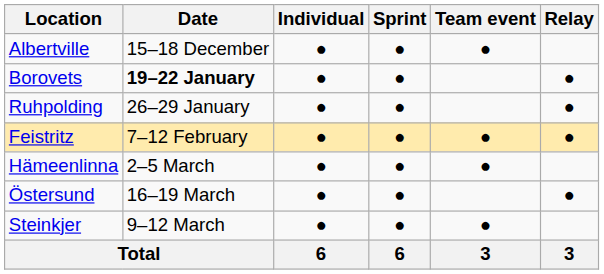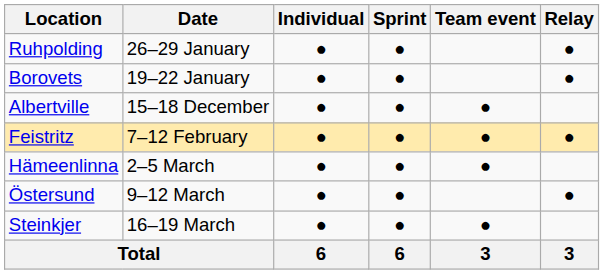rows swapped: Albertville <-> Ruhpolding
Borovets | Date: bold -> normal
Östersund | Date: 16–19 March -> 9–12 March
Steinkjer | Date: 9–12 March -> 16–19 March
